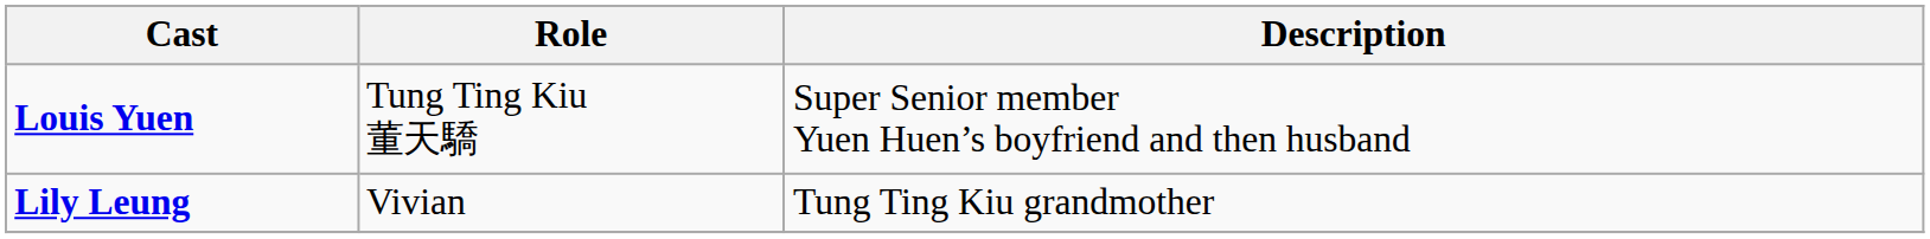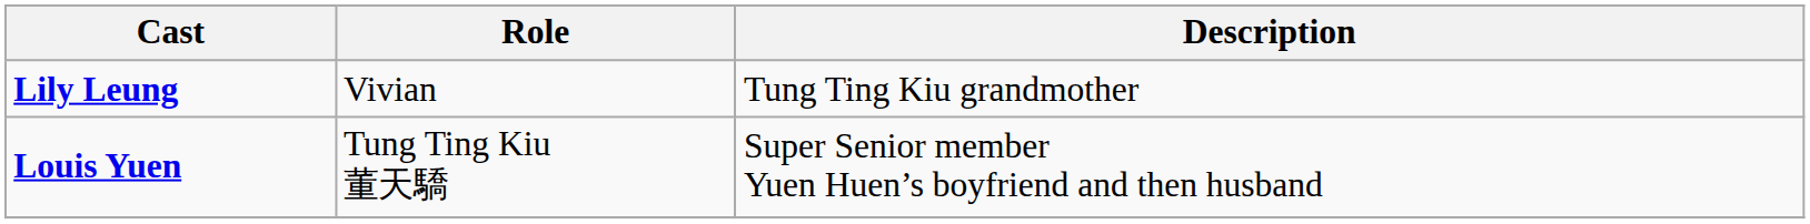rows swapped: Lily Leung <-> Louis Yuen
